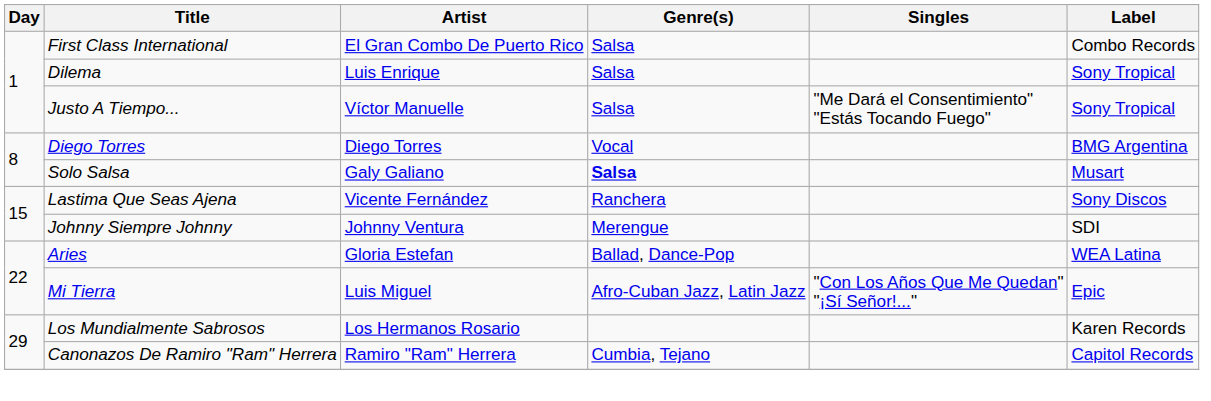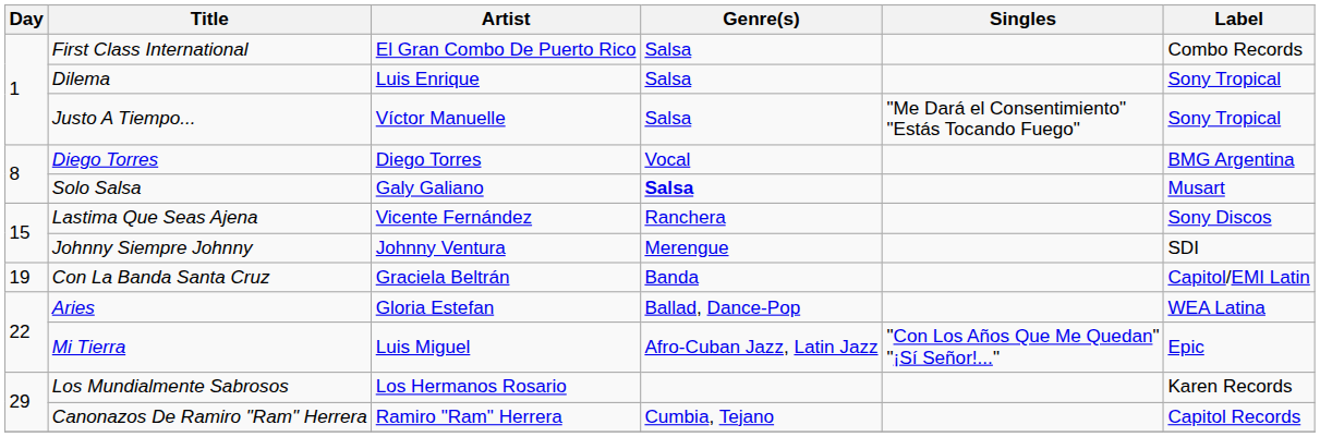+ row: 19 | Con La Banda Santa Cruz | Graciela Beltrán | Banda | Capitol/EMI Latin
